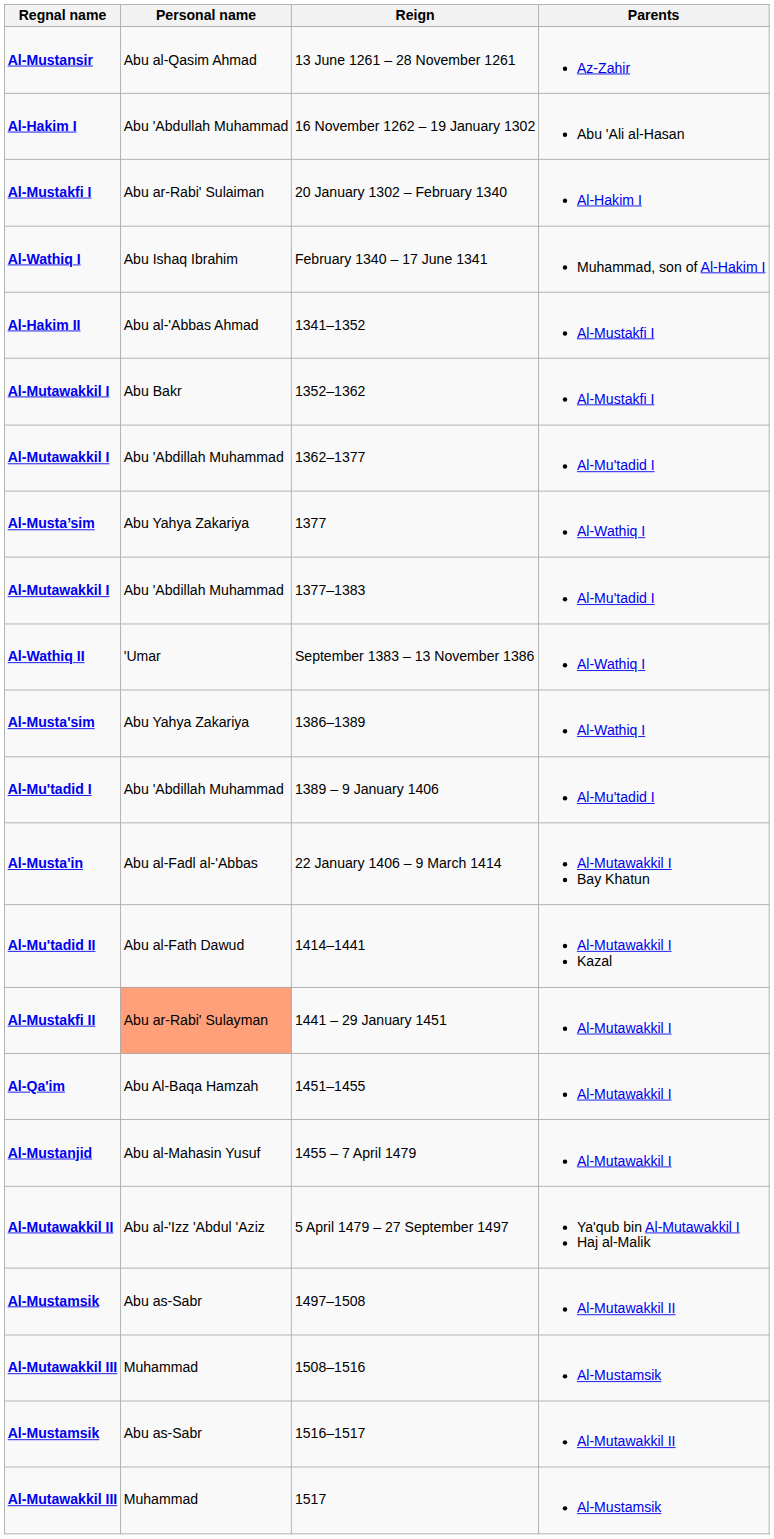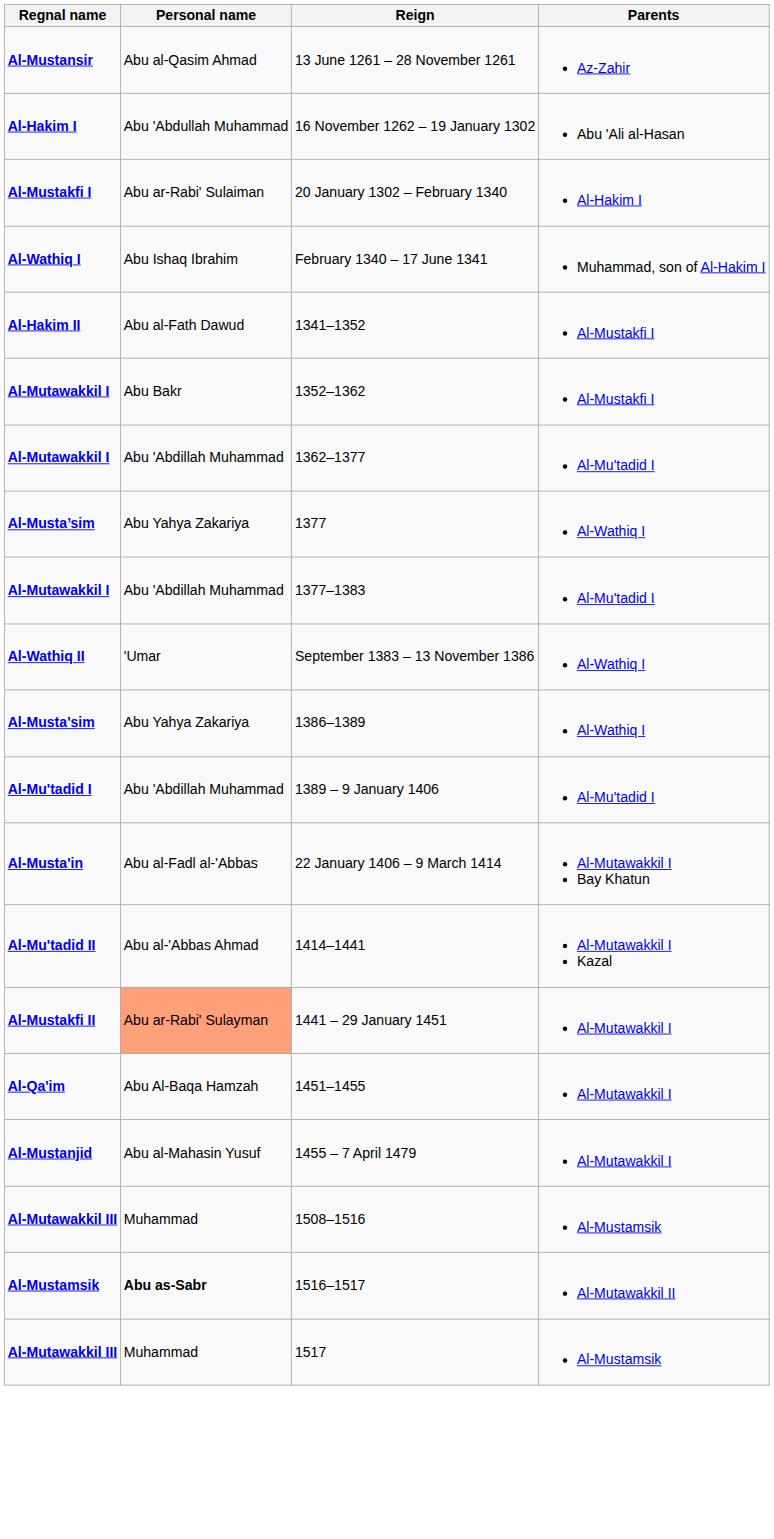1341–1352 | Personal name: Abu al-'Abbas Ahmad -> Abu al-Fath Dawud
1414–1441 | Personal name: Abu al-Fath Dawud -> Abu al-'Abbas Ahmad
- row: Al-Mutawakkil II | Abu al-'Izz 'Abdul 'Aziz | 5 April 1479 – 27 September 1497 | Ya'qub bin Al-Mutawakkil I Haj al-Malik
- row: Al-Mustamsik | Abu as-Sabr | 1497–1508 | Al-Mutawakkil II
1516–1517 | Personal name: normal -> bold
